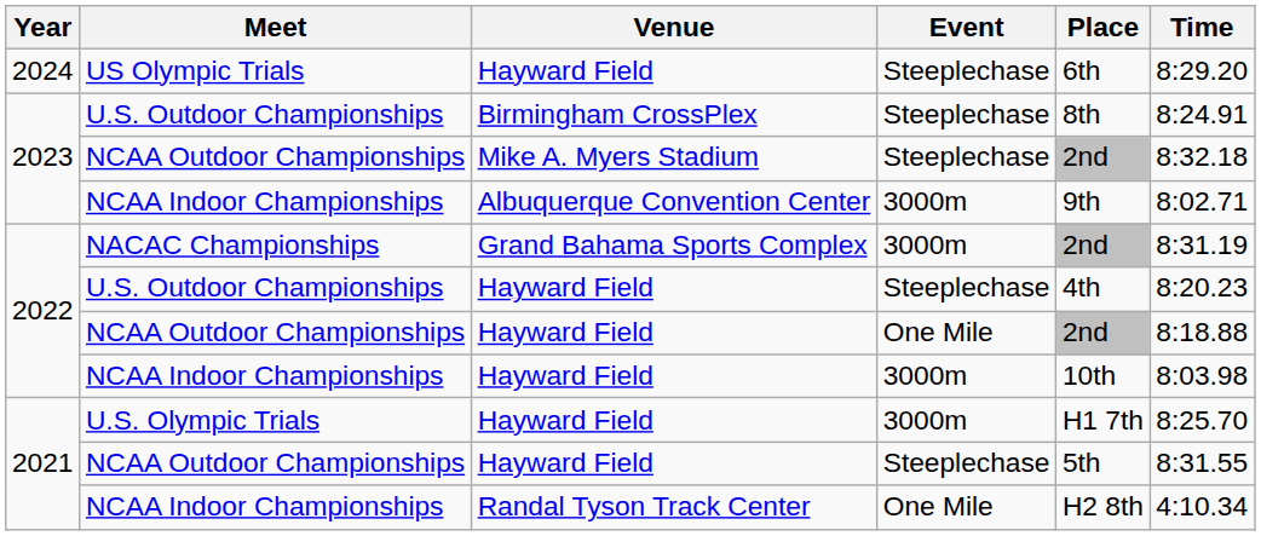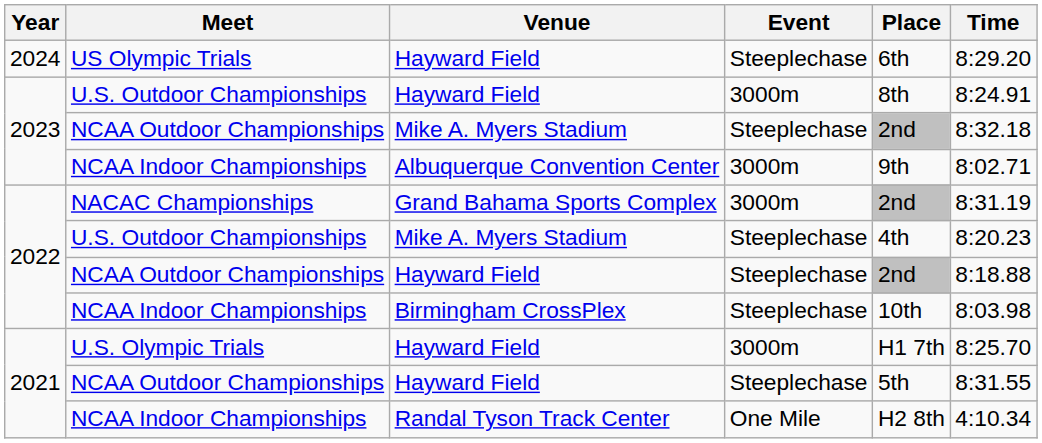2023 / U.S. Outdoor Championships | Venue: Birmingham CrossPlex -> Hayward Field
2023 / U.S. Outdoor Championships | Event: Steeplechase -> 3000m
2022 / U.S. Outdoor Championships | Venue: Hayward Field -> Mike A. Myers Stadium
2022 / NCAA Outdoor Championships | Event: One Mile -> Steeplechase
2022 / NCAA Indoor Championships | Venue: Hayward Field -> Birmingham CrossPlex
2022 / NCAA Indoor Championships | Event: 3000m -> Steeplechase
